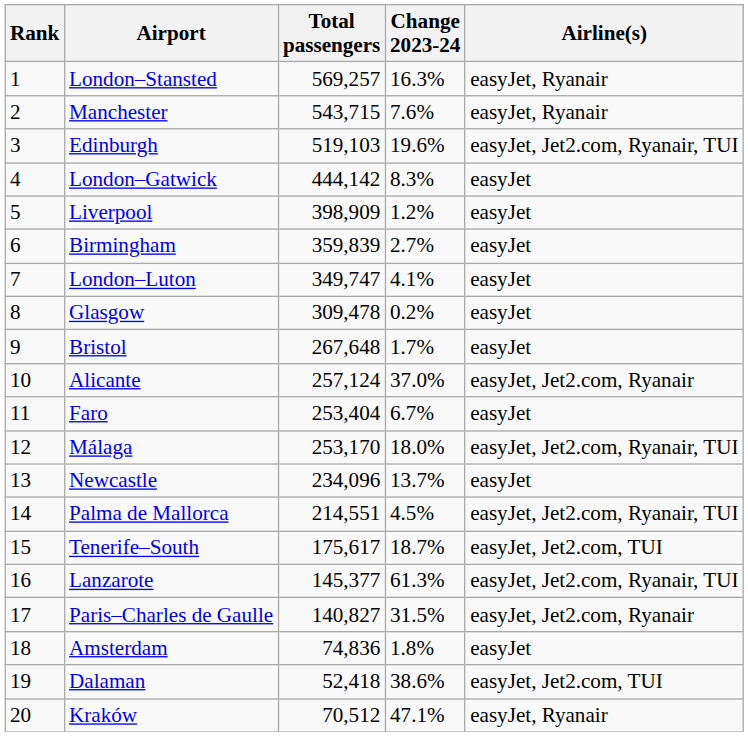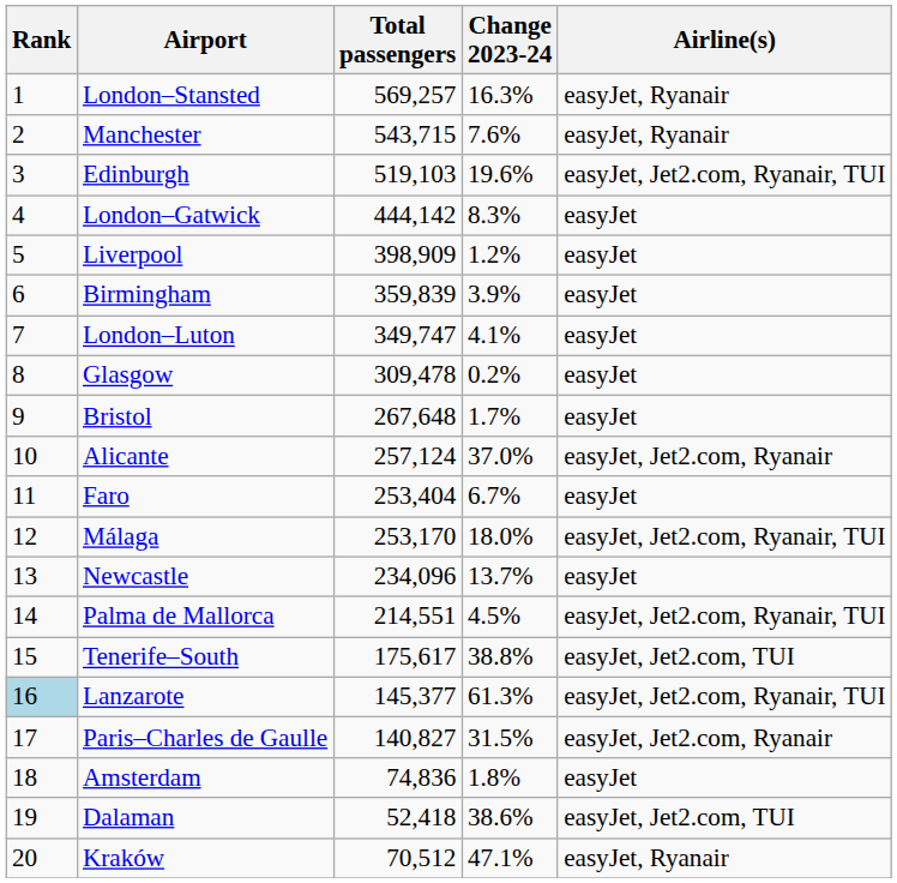Birmingham | Change 2023-24: 2.7% -> 3.9%
Tenerife–South | Change 2023-24: 18.7% -> 38.8%
Lanzarote | Rank: no background -> lightblue background
